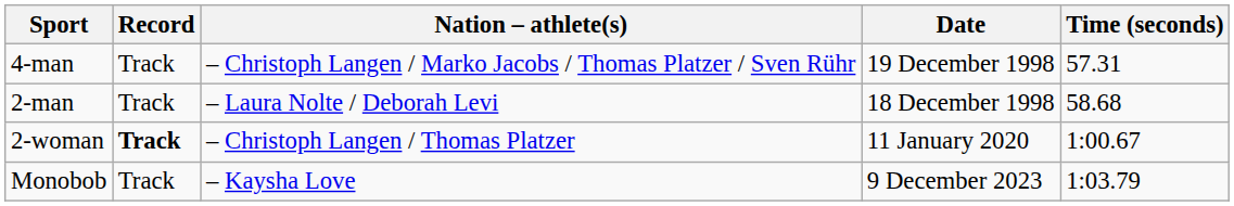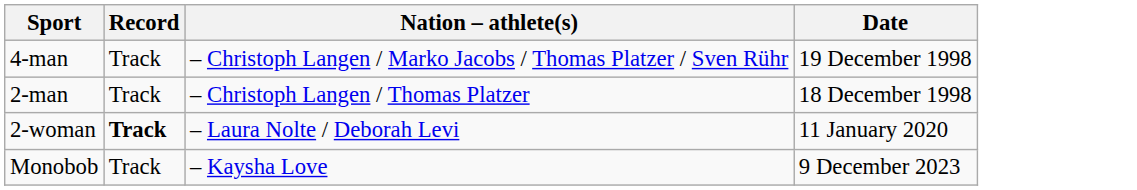- column: Time (seconds) | 57.31 | 58.68 | 1:00.67 | 1:03.79
2-man | Nation – athlete(s): – Laura Nolte / Deborah Levi -> – Christoph Langen / Thomas Platzer
2-woman | Nation – athlete(s): – Christoph Langen / Thomas Platzer -> – Laura Nolte / Deborah Levi
